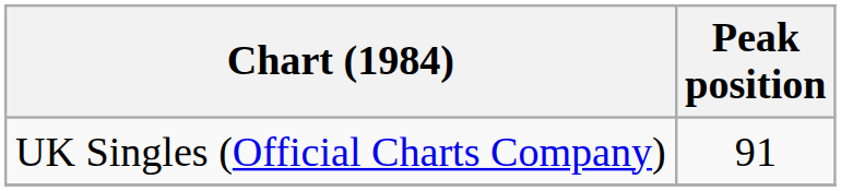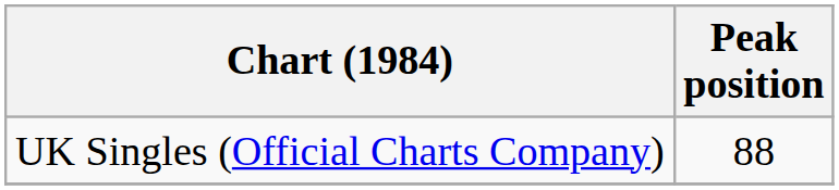UK Singles (Official Charts Company) | Peak position: 91 -> 88
